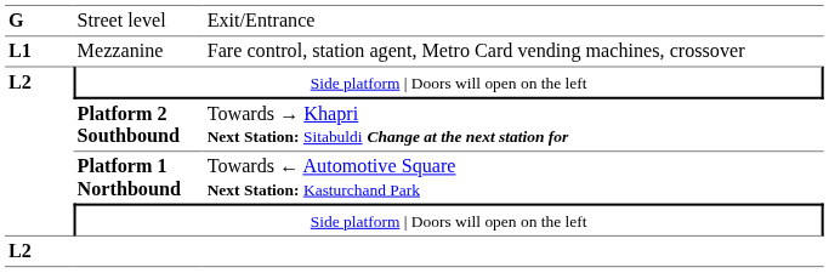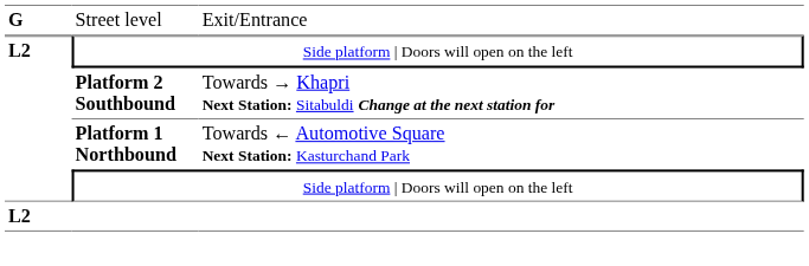- row: L1 | Mezzanine | Fare control, station agent, Metro Card vending machines, crossover
